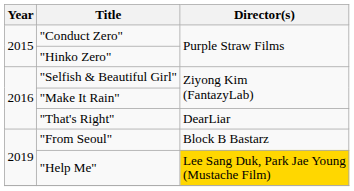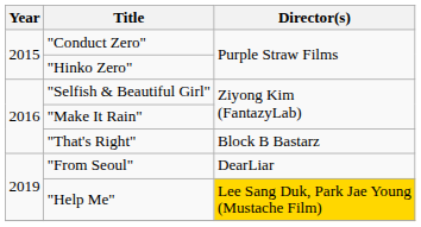"That's Right" | Director(s): DearLiar -> Block B Bastarz
"From Seoul" | Director(s): Block B Bastarz -> DearLiar
